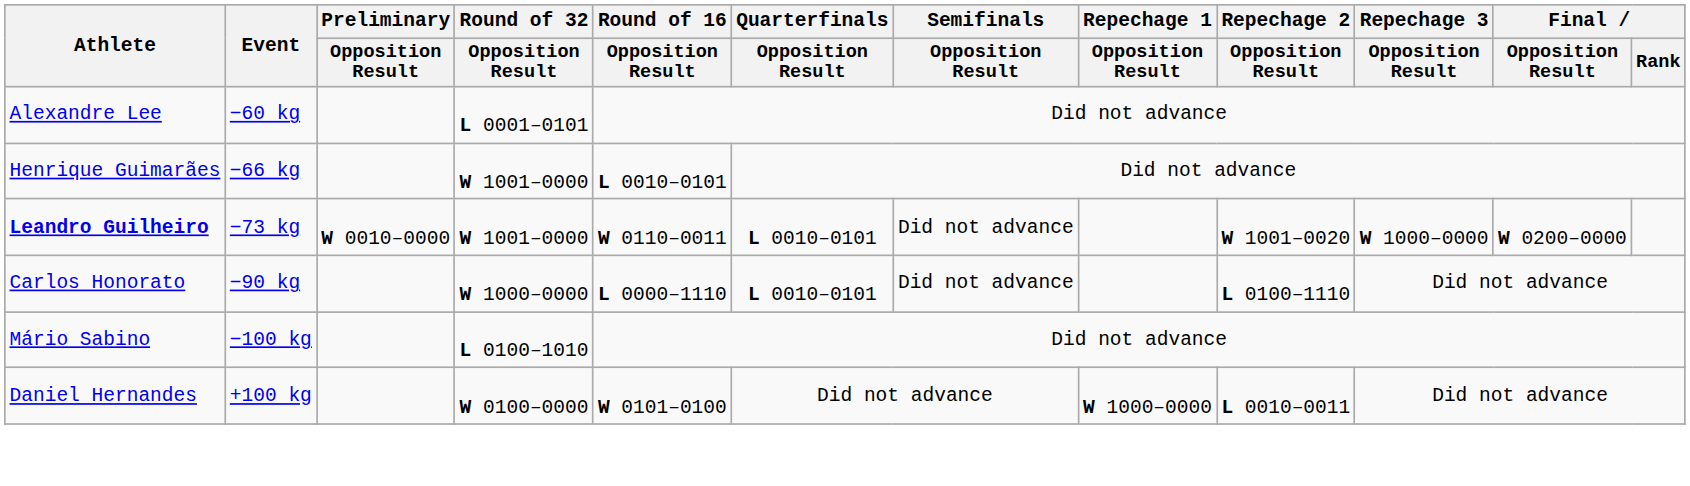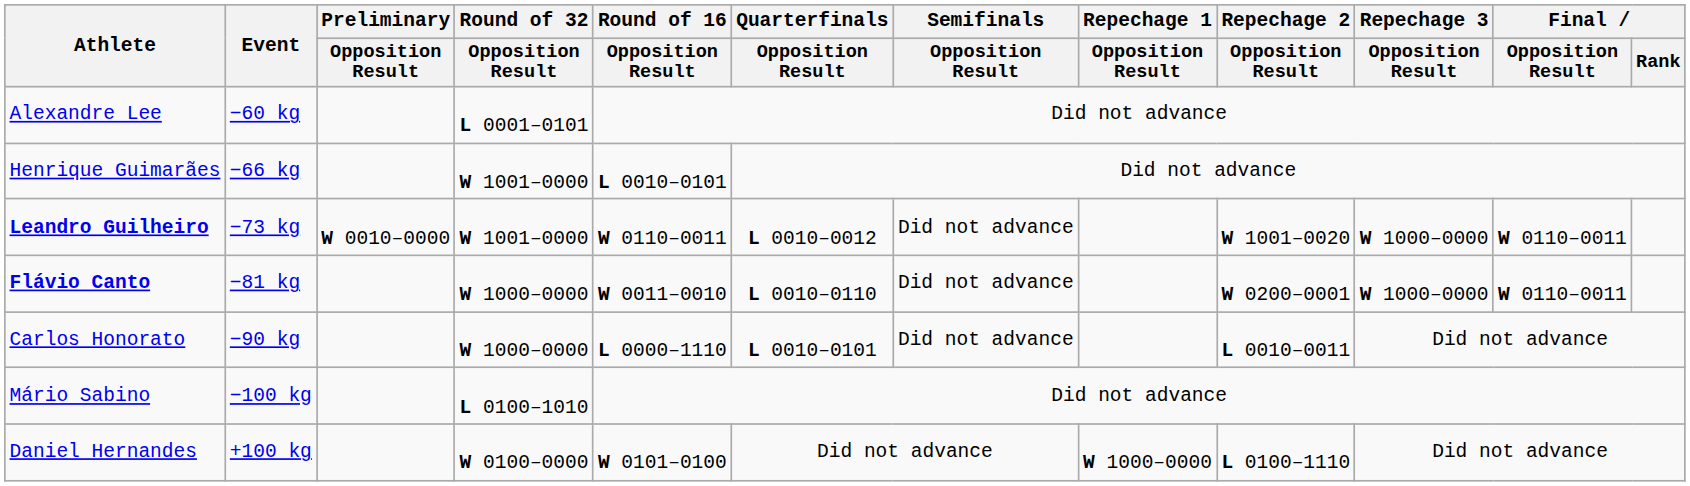Leandro Guilheiro | Quarterfinals / Opposition Result: L 0010–0101 -> L 0010–0012
Leandro Guilheiro | Final / Opposition Result: W 0200–0000 -> W 0110–0011
+ row: Flávio Canto | −81 kg | W 1000–0000 | W 0011–0010 | L 0010–0110 | Did not advance | W 0200–0001 | W 1000–0000 | W 0110–0011
Carlos Honorato | Repechage 2 / Opposition Result: L 0100–1110 -> L 0010–0011
Daniel Hernandes | Repechage 2 / Opposition Result: L 0010–0011 -> L 0100–1110
